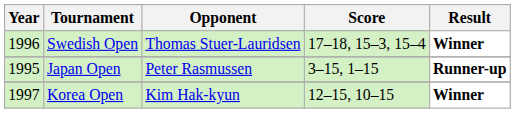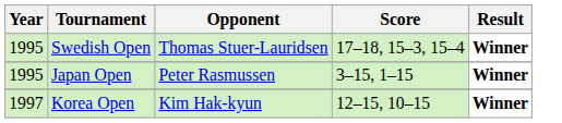Swedish Open | Year: 1996 -> 1995
Japan Open | Result: Runner-up -> Winner
